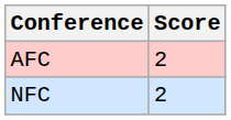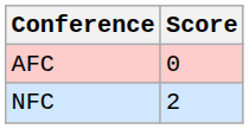AFC | Score: 2 -> 0
